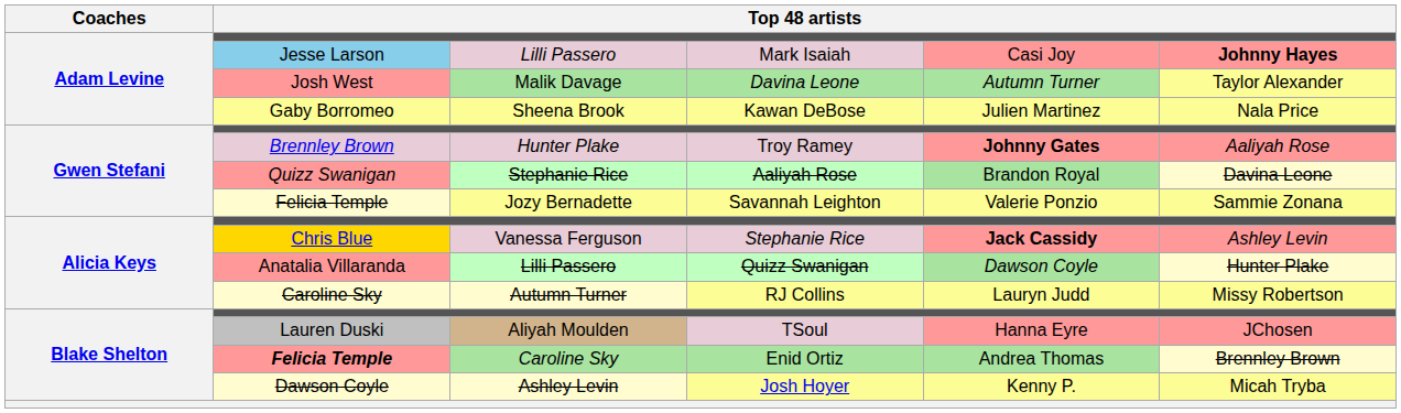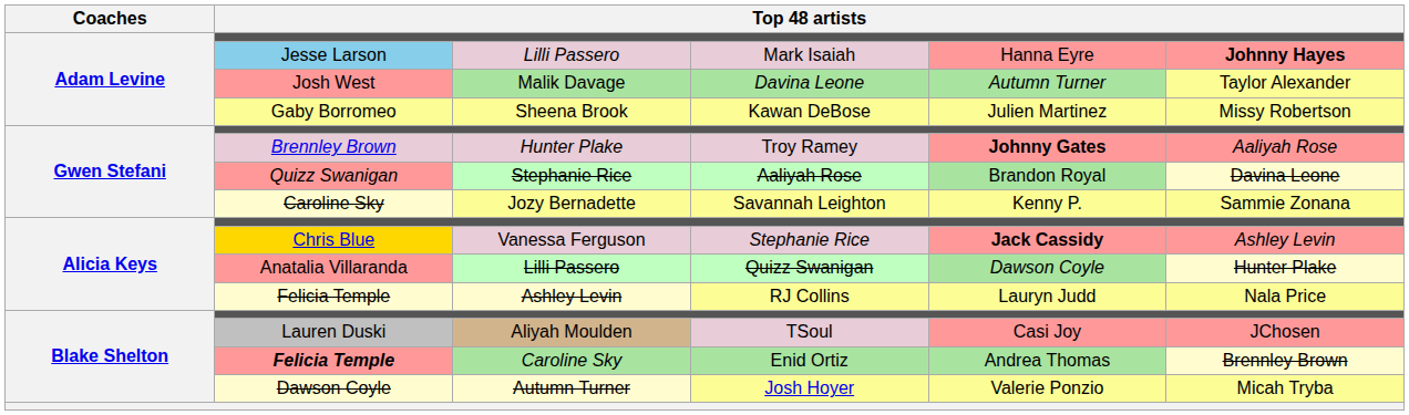Mark Isaiah | column 5: Casi Joy -> Hanna Eyre
Kawan DeBose | column 6: Nala Price -> Missy Robertson
Savannah Leighton | column 2: Felicia Temple -> Caroline Sky
Savannah Leighton | column 5: Valerie Ponzio -> Kenny P.
RJ Collins | column 2: Caroline Sky -> Felicia Temple
RJ Collins | column 3: Autumn Turner -> Ashley Levin
RJ Collins | column 6: Missy Robertson -> Nala Price
TSoul | column 5: Hanna Eyre -> Casi Joy
Josh Hoyer | column 3: Ashley Levin -> Autumn Turner
Josh Hoyer | column 5: Kenny P. -> Valerie Ponzio
